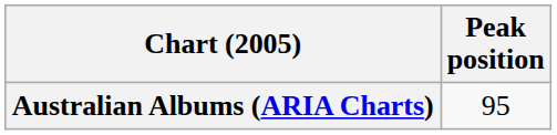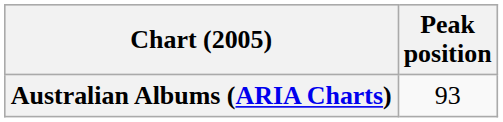Australian Albums (ARIA Charts) | Peak position: 95 -> 93
